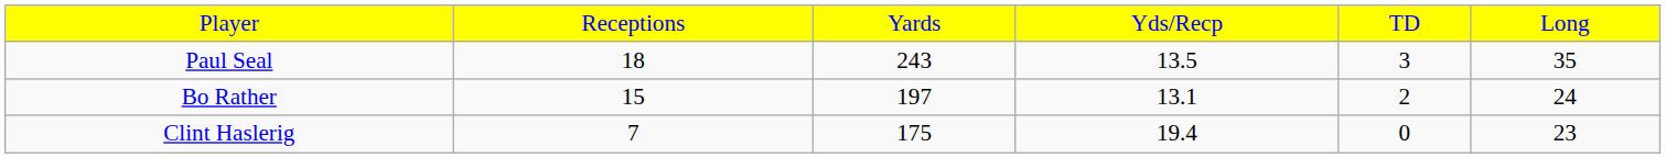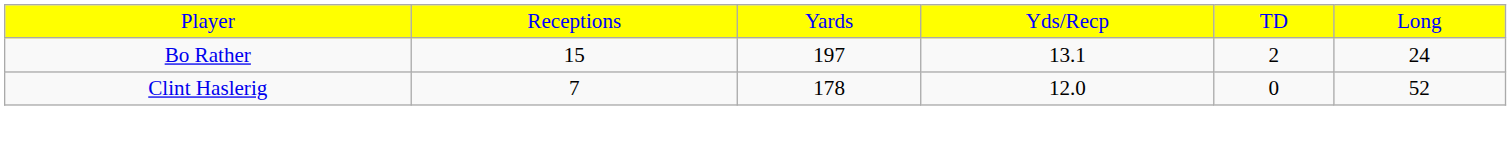- row: Paul Seal | 18 | 243 | 13.5 | 3 | 35
Clint Haslerig | column 3: 175 -> 178
Clint Haslerig | column 4: 19.4 -> 12.0
Clint Haslerig | column 6: 23 -> 52
